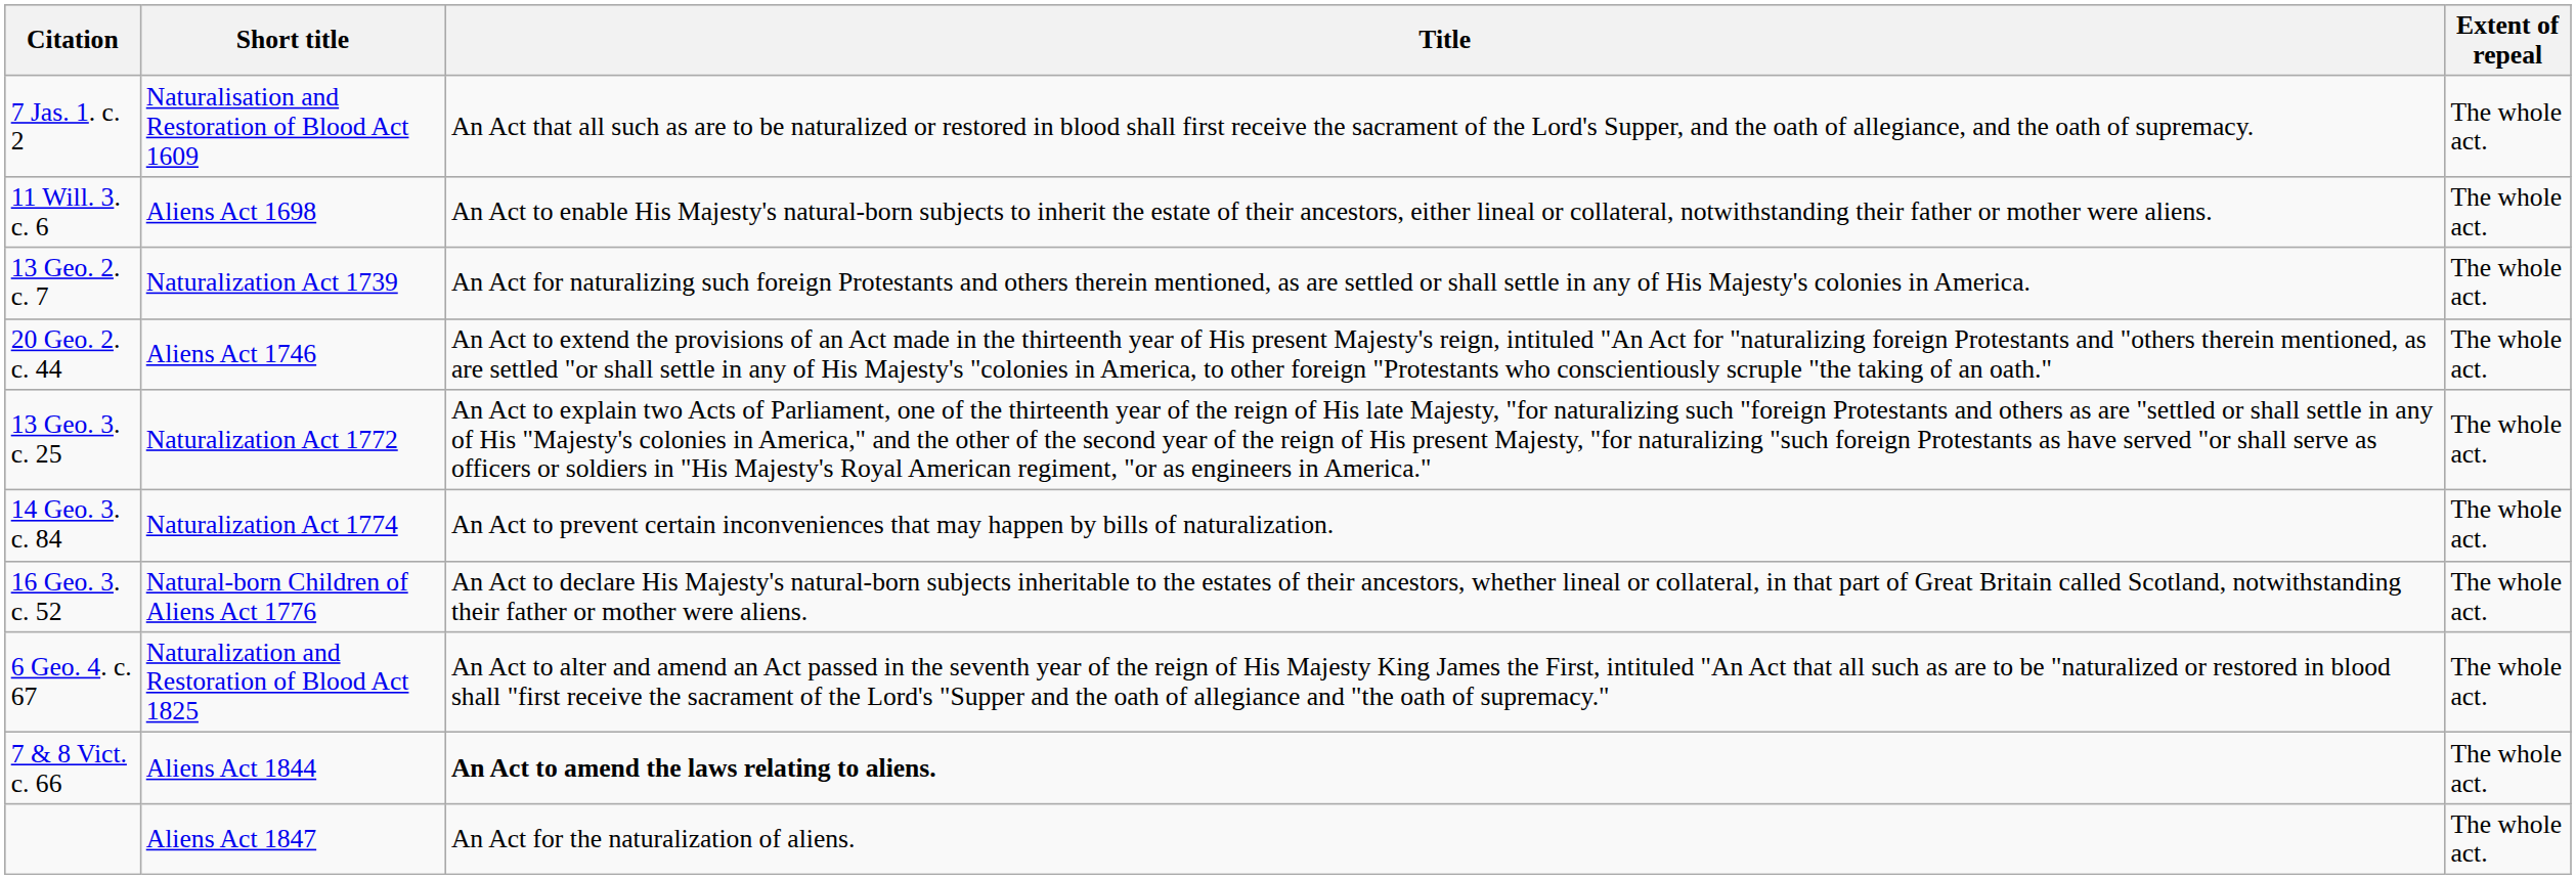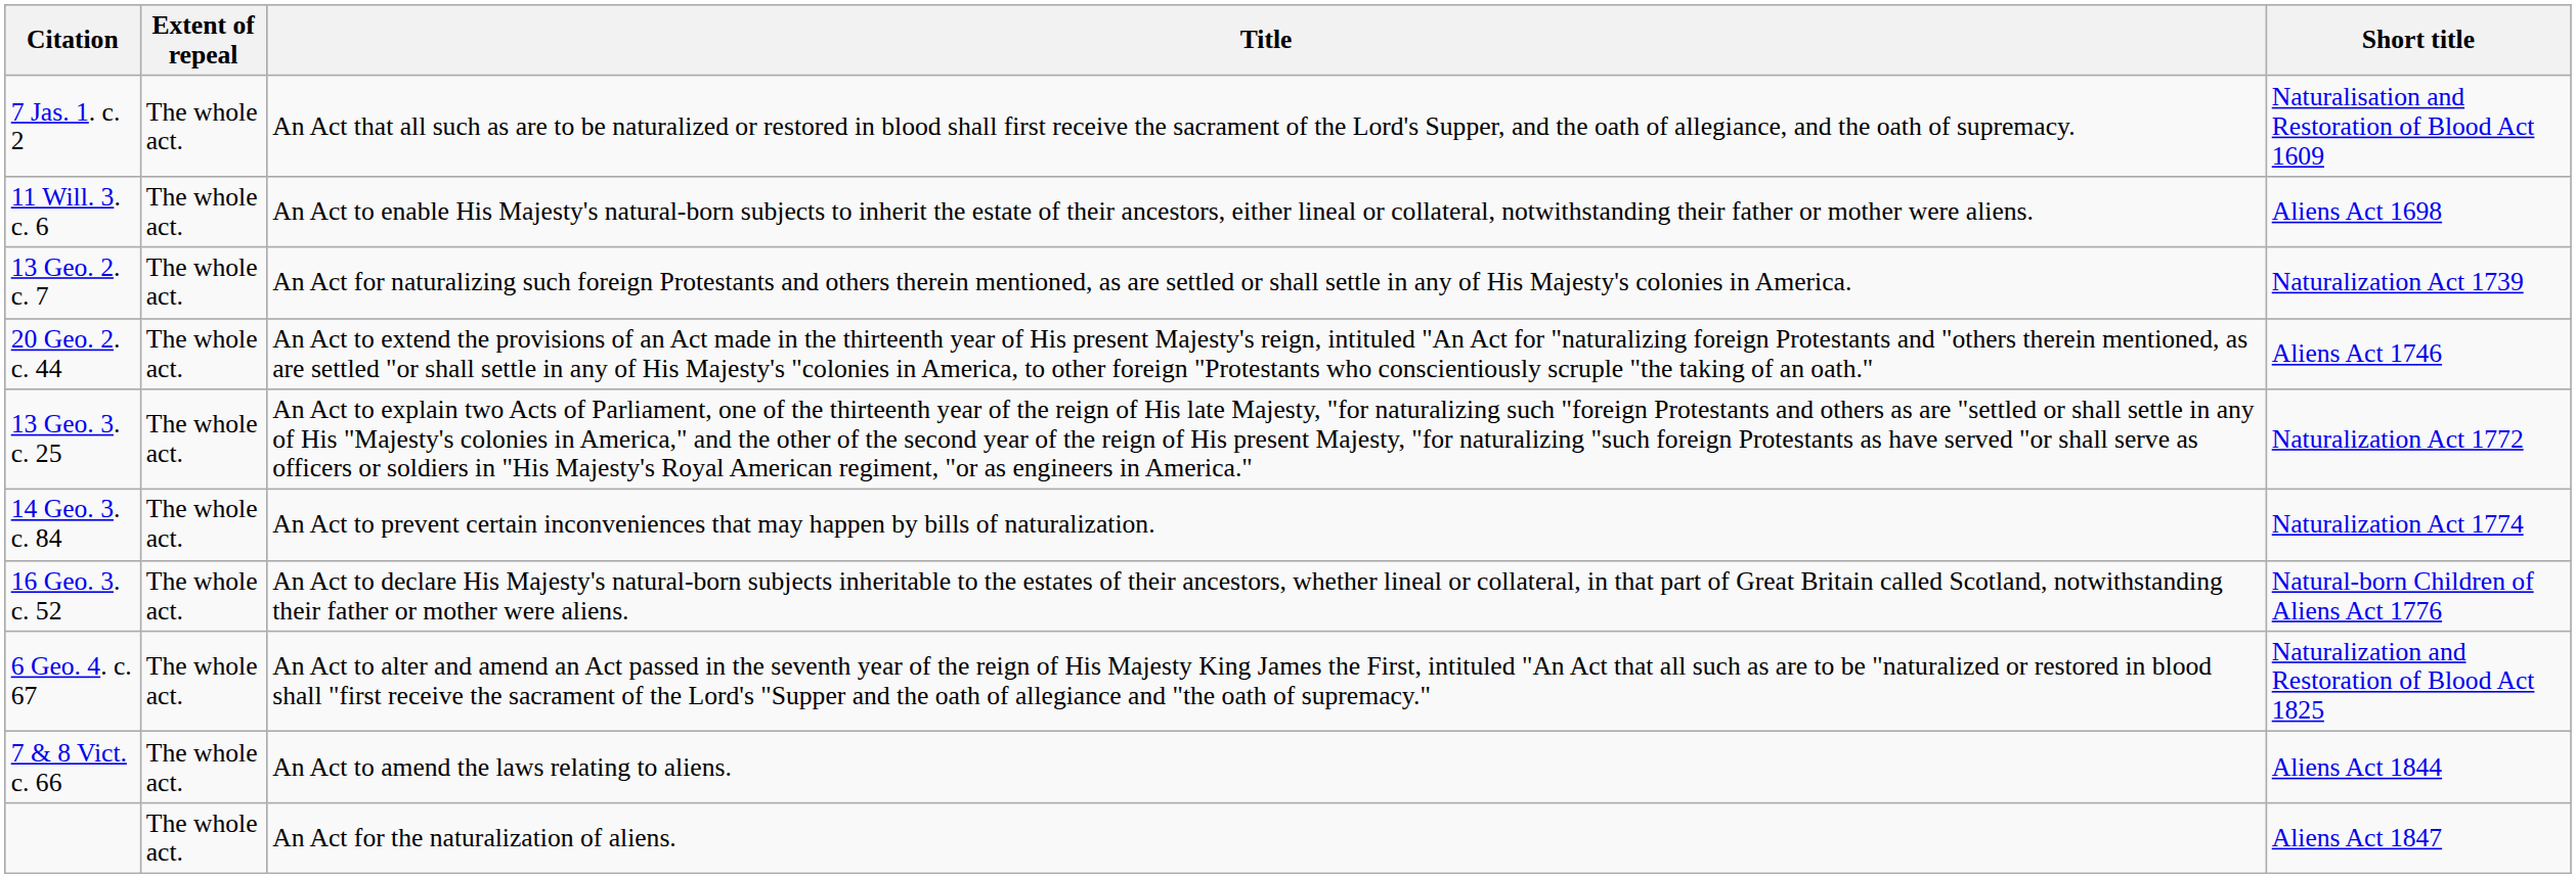columns swapped: Short title <-> Extent of repeal
7 & 8 Vict. c. 66 | Title: bold -> normal
